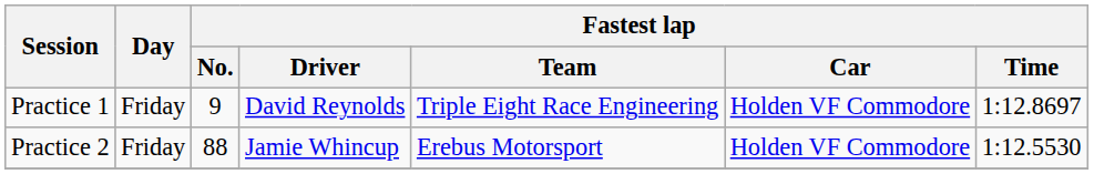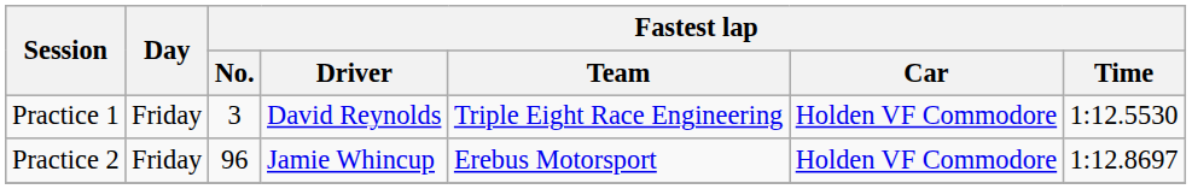Practice 1 | Fastest lap / No.: 9 -> 3
Practice 1 | Fastest lap / Time: 1:12.8697 -> 1:12.5530
Practice 2 | Fastest lap / No.: 88 -> 96
Practice 2 | Fastest lap / Time: 1:12.5530 -> 1:12.8697
